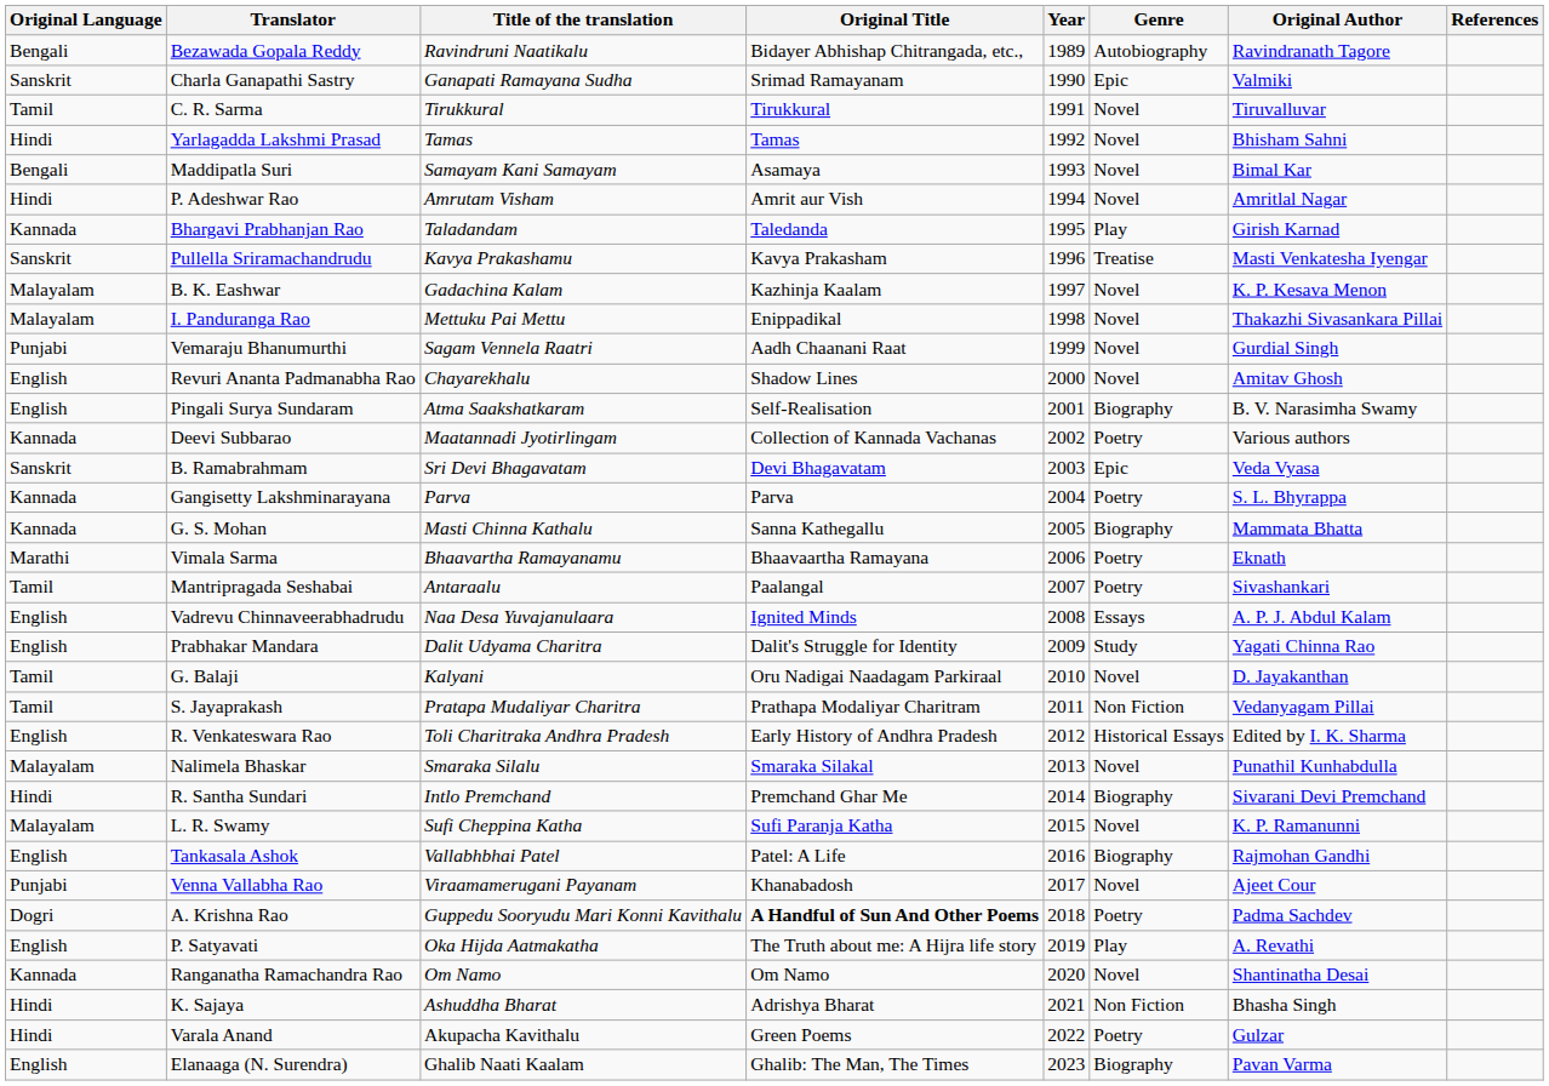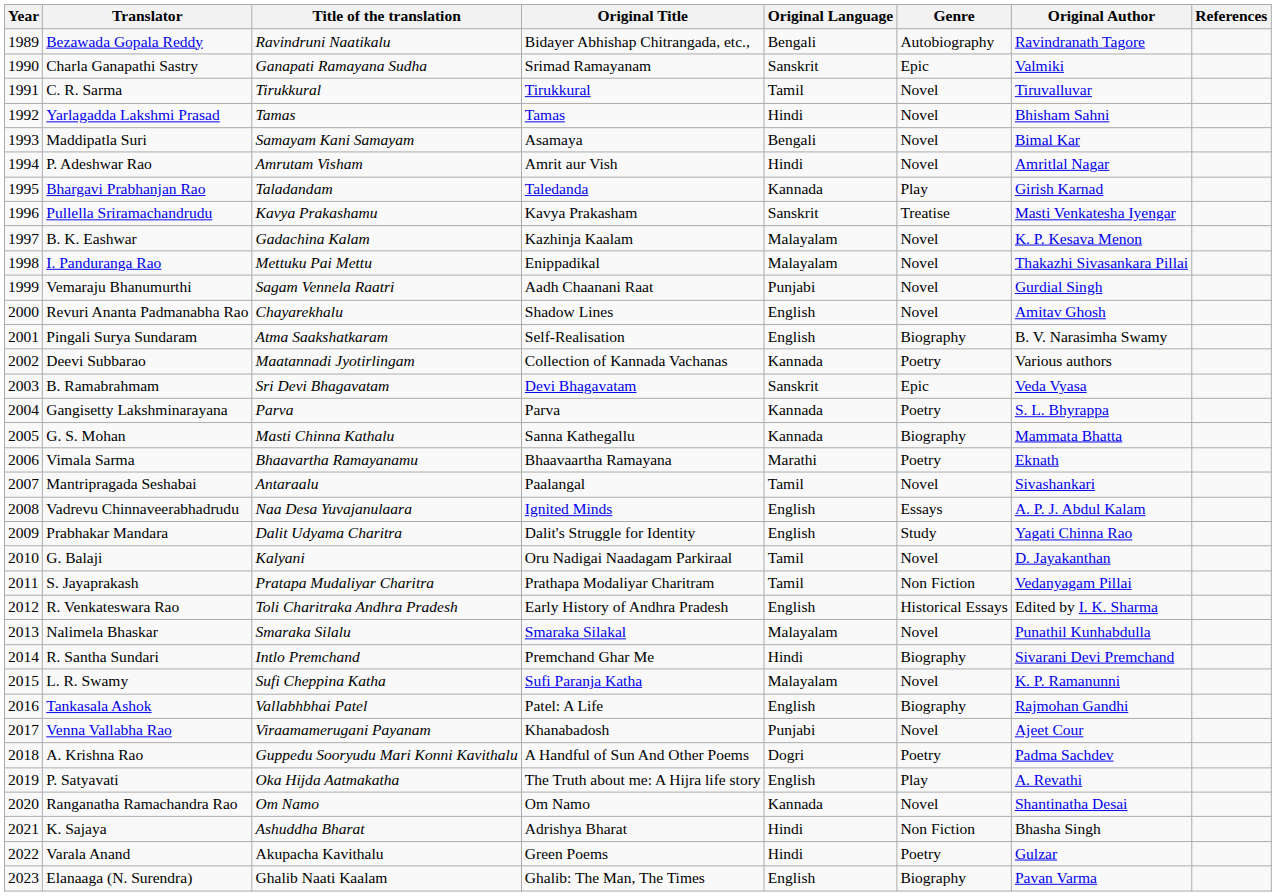columns swapped: Year <-> Original Language
Mantripragada Seshabai | Genre: Poetry -> Novel
A. Krishna Rao | Original Title: bold -> normal
